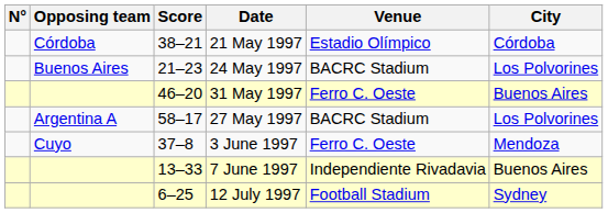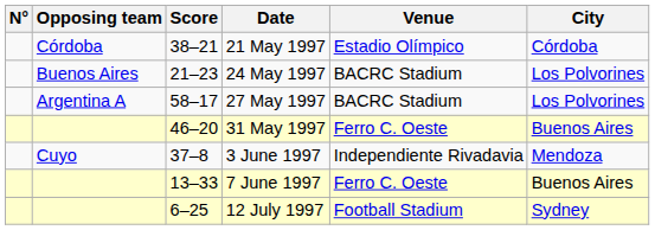rows swapped: 27 May 1997 <-> 31 May 1997
3 June 1997 | Venue: Ferro C. Oeste -> Independiente Rivadavia
7 June 1997 | Venue: Independiente Rivadavia -> Ferro C. Oeste
